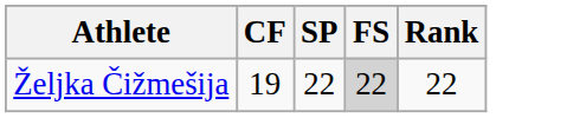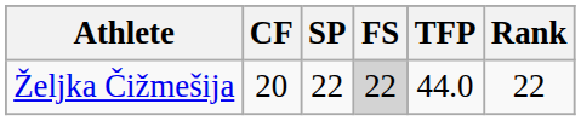+ column: TFP | 44.0
Željka Čižmešija | CF: 19 -> 20
